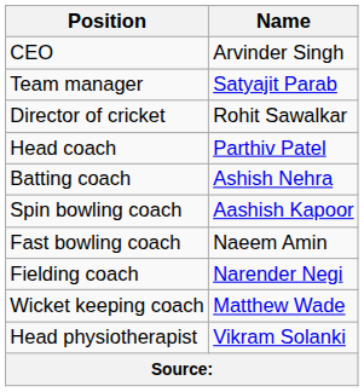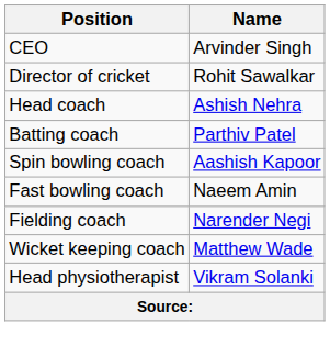- row: Team manager | Satyajit Parab
Head coach | Name: Parthiv Patel -> Ashish Nehra
Batting coach | Name: Ashish Nehra -> Parthiv Patel
